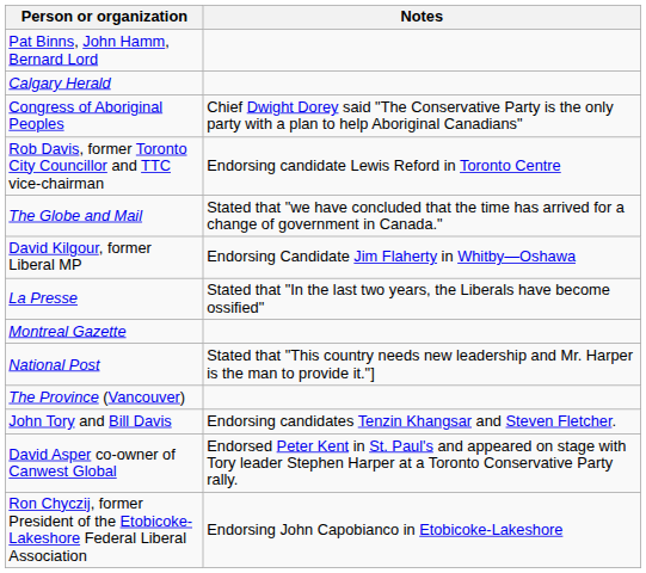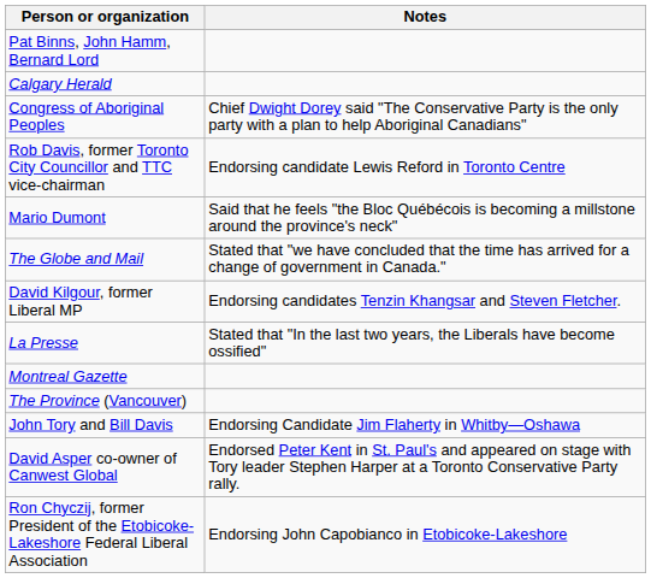+ row: Mario Dumont | Said that he feels "the Bloc Québécois is becoming a millstone around the province's neck"
David Kilgour, former Liberal MP | Notes: Endorsing Candidate Jim Flaherty in Whitby—Oshawa -> Endorsing candidates Tenzin Khangsar and Steven Fletcher.
- row: National Post | Stated that "This country needs new leadership and Mr. Harper is the man to provide it."]
John Tory and Bill Davis | Notes: Endorsing candidates Tenzin Khangsar and Steven Fletcher. -> Endorsing Candidate Jim Flaherty in Whitby—Oshawa
